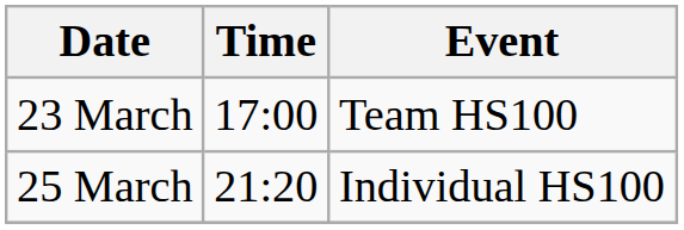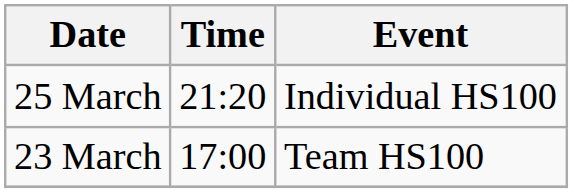rows swapped: 23 March <-> 25 March
